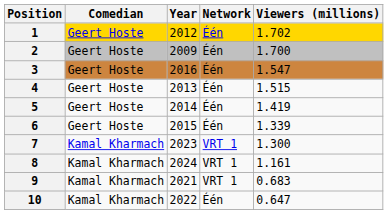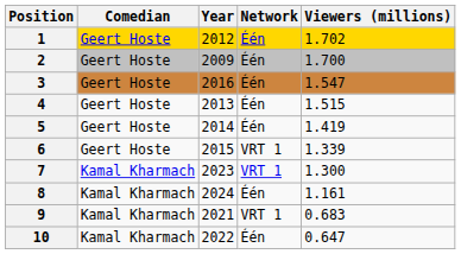6 | Network: Één -> VRT 1
8 | Network: VRT 1 -> Één
